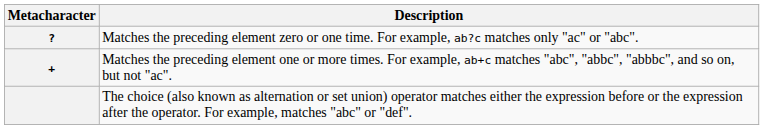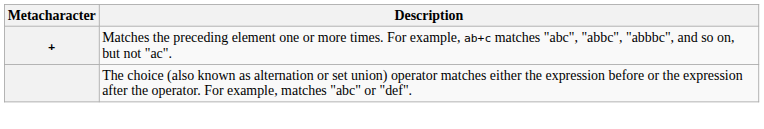- row: ? | Matches the preceding element zero or one time. For example, ab?c matches only "ac" or "abc".
